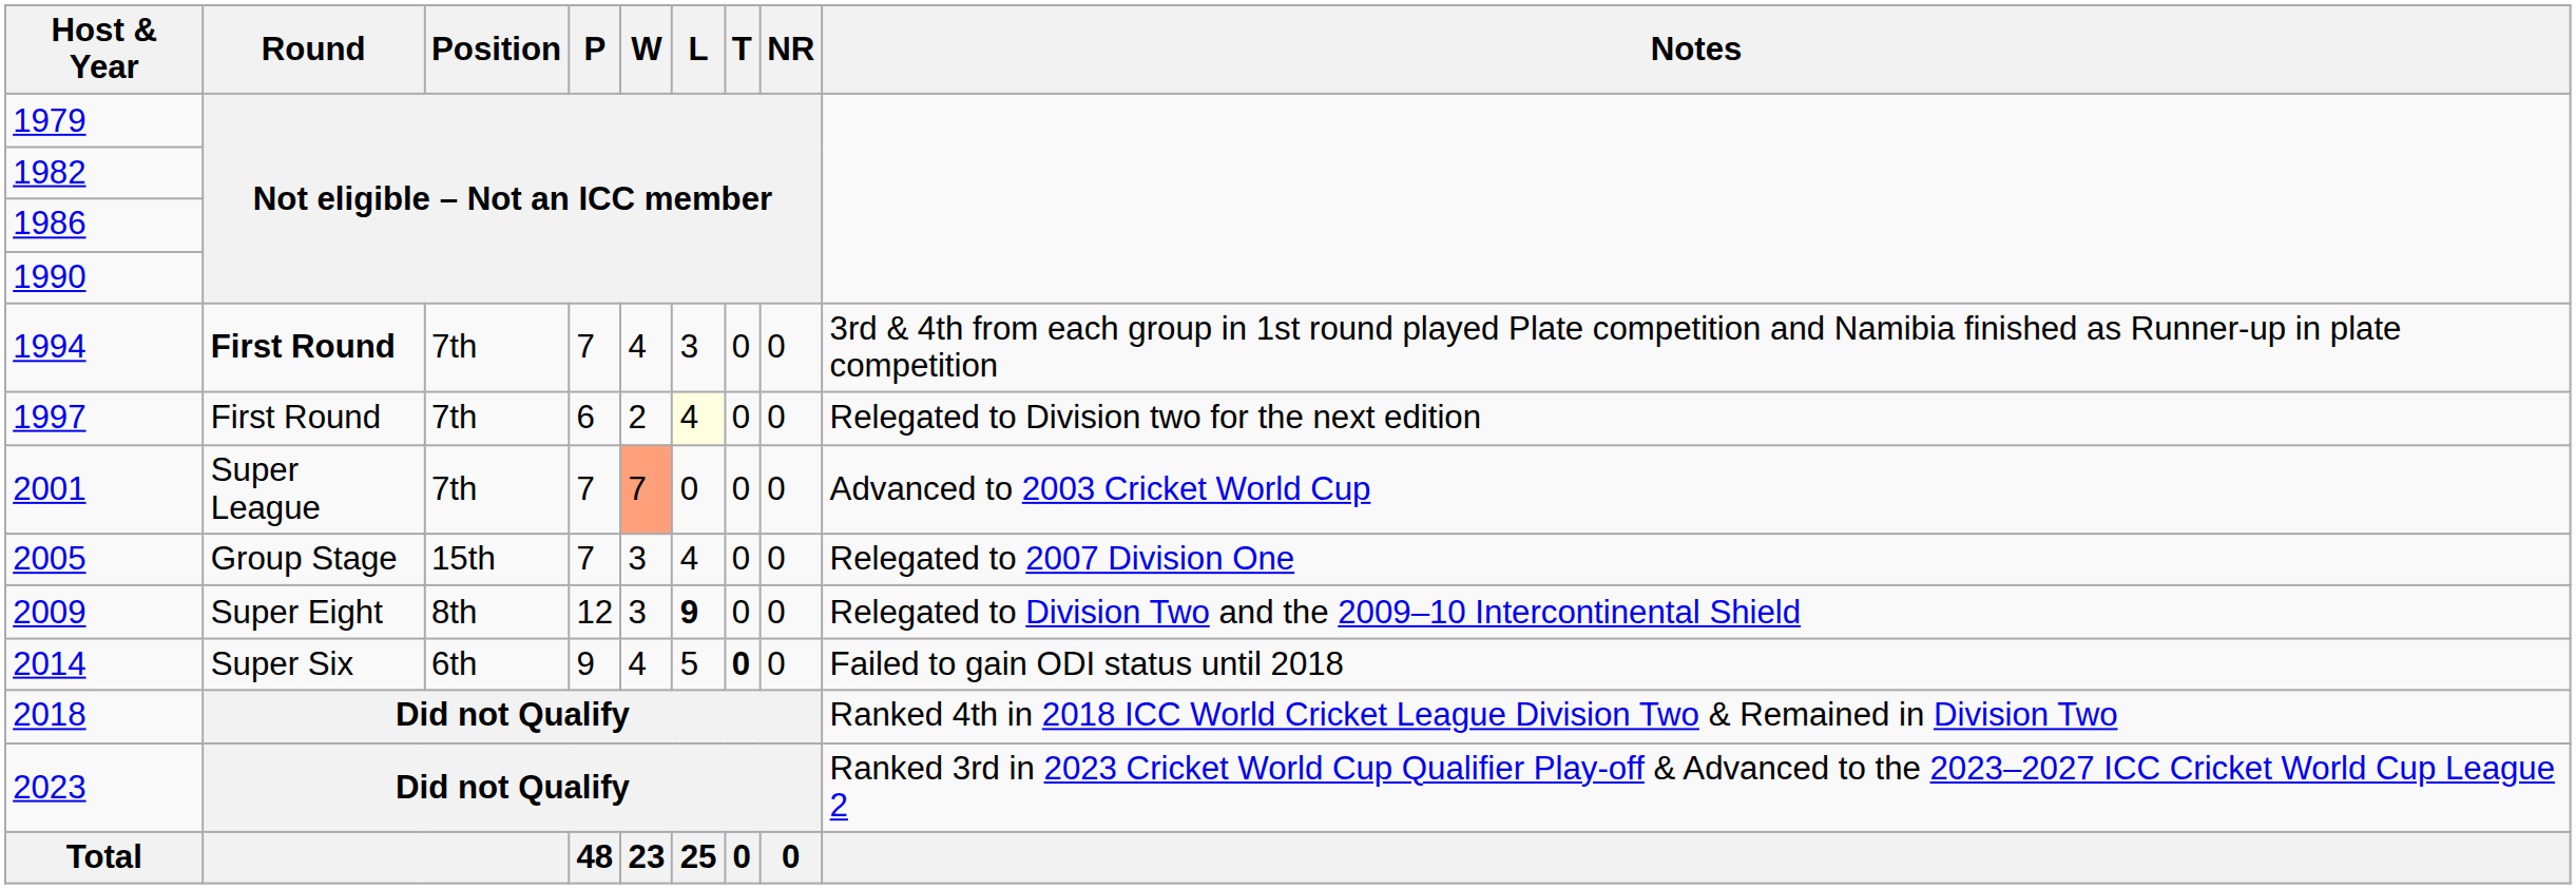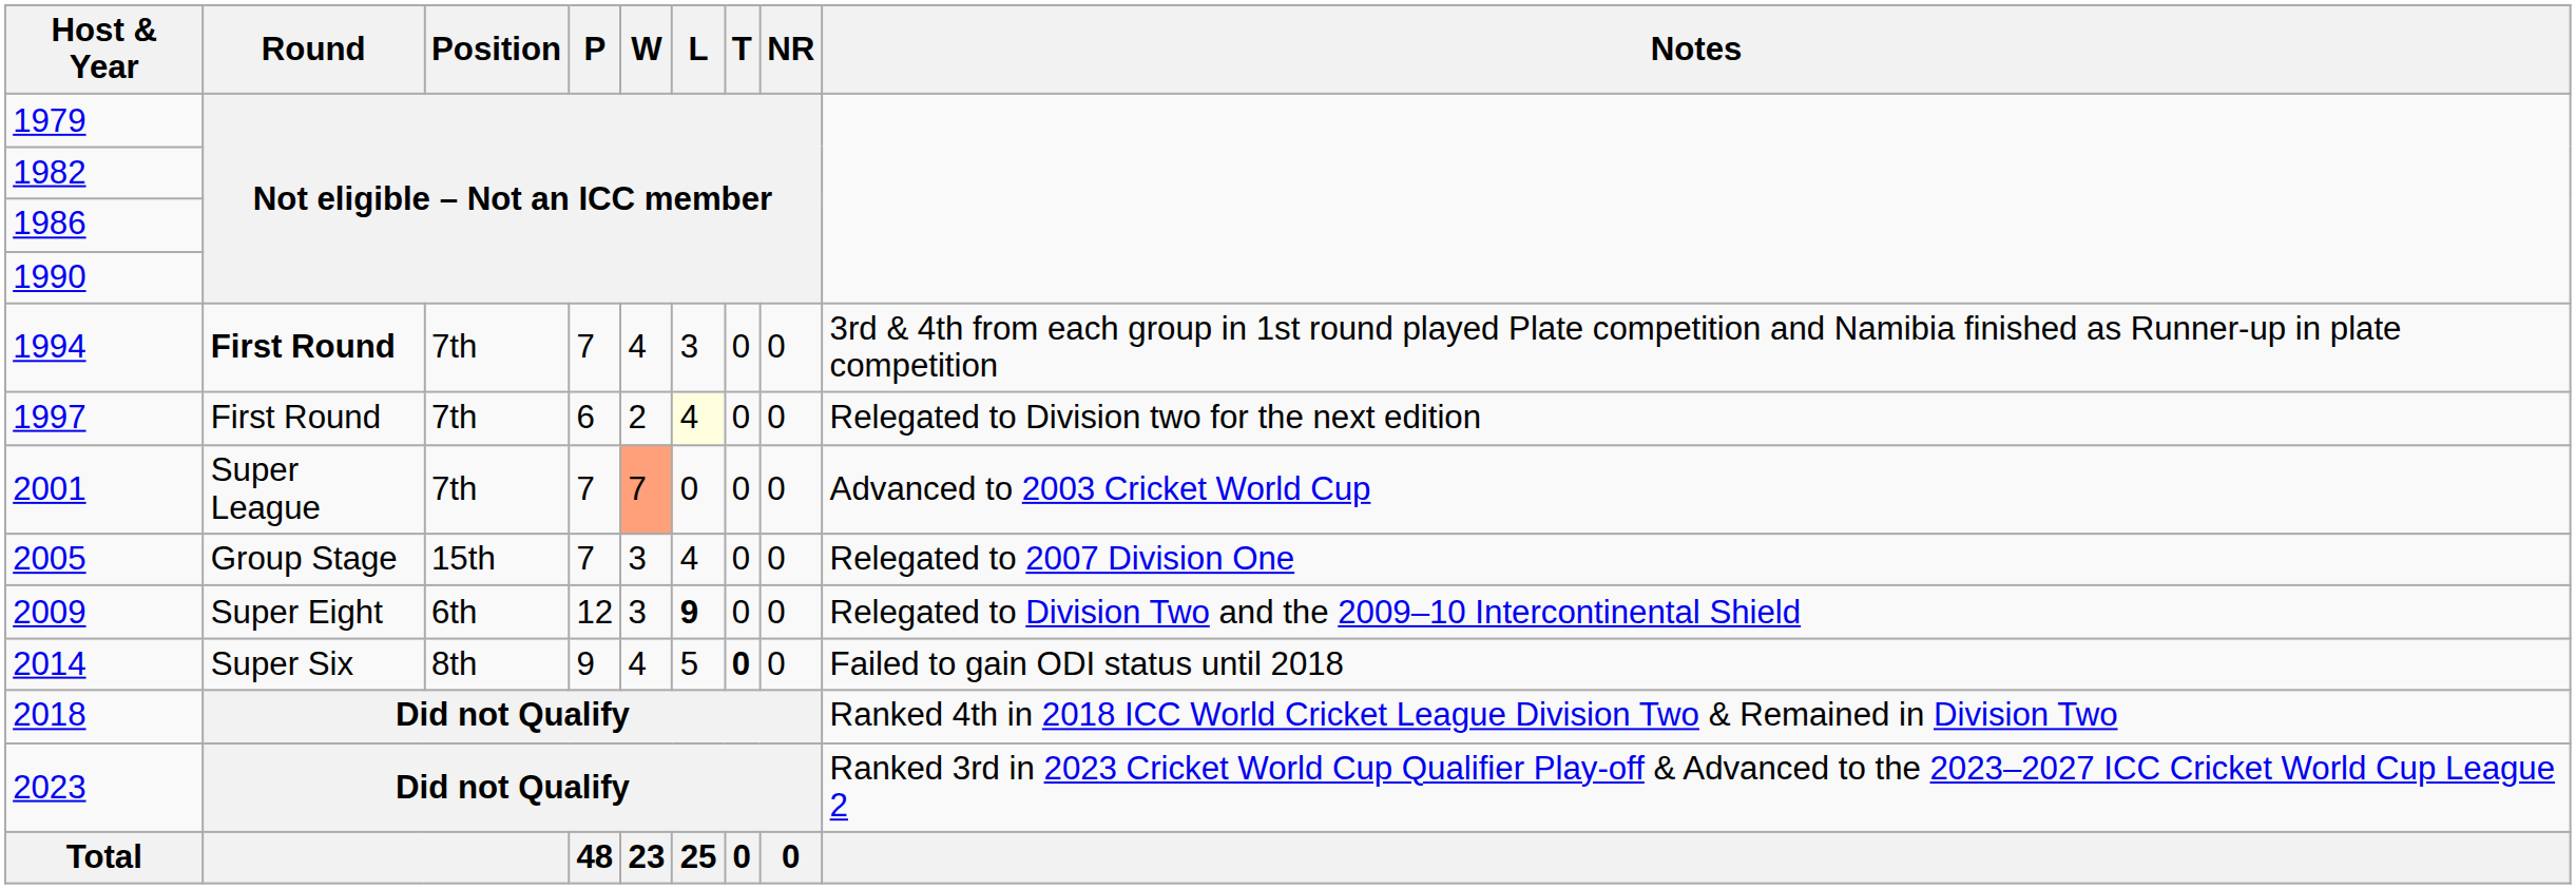2009 | Position: 8th -> 6th
2014 | Position: 6th -> 8th
